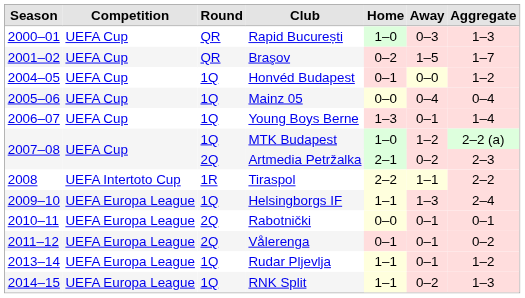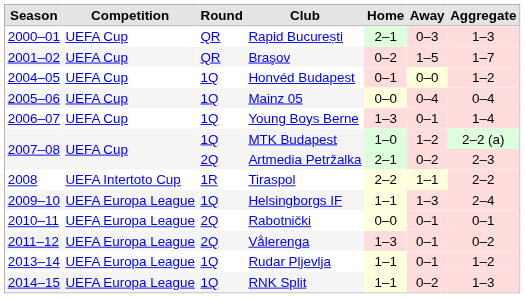Rapid București | Home: 1–0 -> 2–1
Vålerenga | Home: 0–1 -> 1–3
